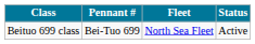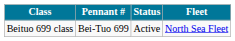columns swapped: Status <-> Fleet
